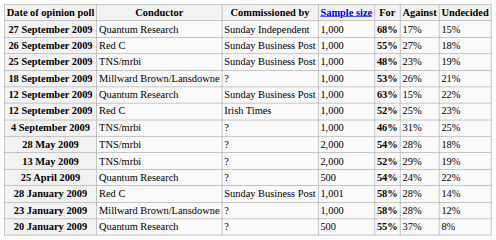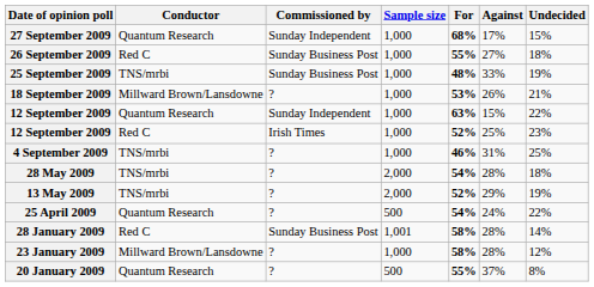25 September 2009 | Against: 23% -> 33%
12 September 2009 / Quantum Research | Commissioned by: Sunday Business Post -> Sunday Independent
